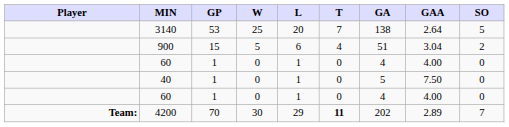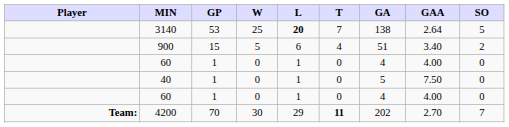3140 | L: normal -> bold
900 | GAA: 3.04 -> 3.40
4200 | GAA: 2.89 -> 2.70
